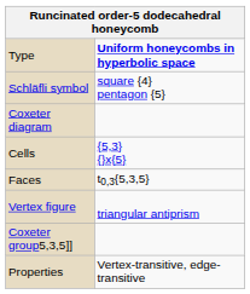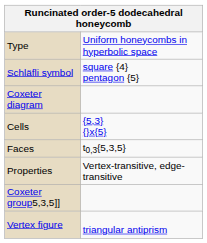Type | column 2: bold -> normal
rows swapped: Vertex figure <-> Properties
